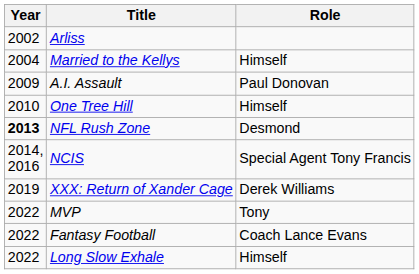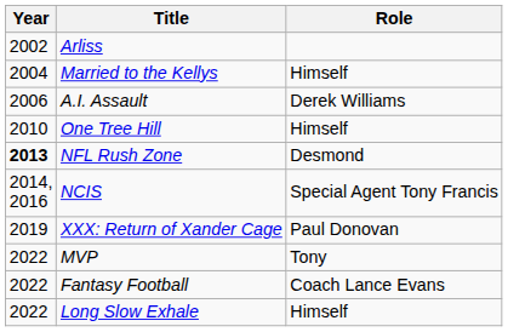A.I. Assault | Year: 2009 -> 2006
A.I. Assault | Role: Paul Donovan -> Derek Williams
XXX: Return of Xander Cage | Role: Derek Williams -> Paul Donovan
